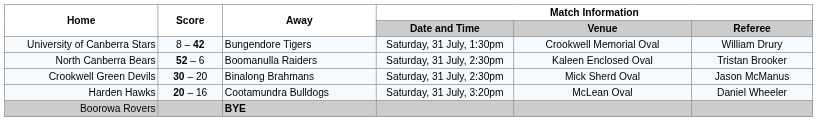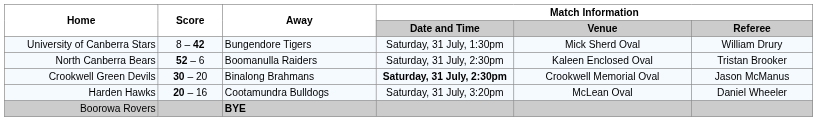University of Canberra Stars | Match Information / Venue: Crookwell Memorial Oval -> Mick Sherd Oval
Crookwell Green Devils | Match Information / Date and Time: normal -> bold
Crookwell Green Devils | Match Information / Venue: Mick Sherd Oval -> Crookwell Memorial Oval
